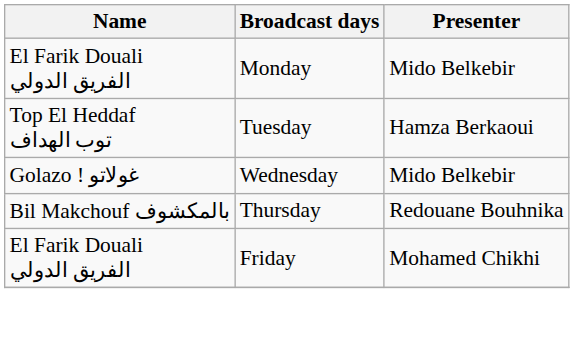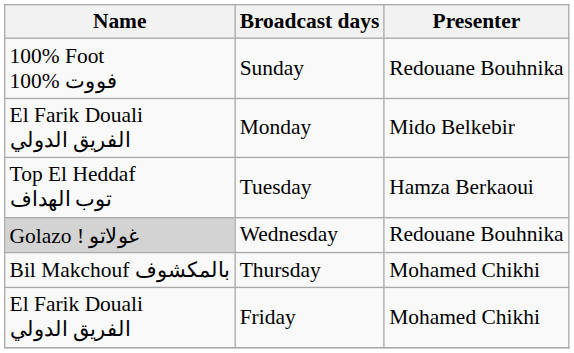+ row: 100% Foot 100% فووت | Sunday | Redouane Bouhnika
Wednesday | Name: no background -> lightgrey background
Wednesday | Presenter: Mido Belkebir -> Redouane Bouhnika
Thursday | Presenter: Redouane Bouhnika -> Mohamed Chikhi
